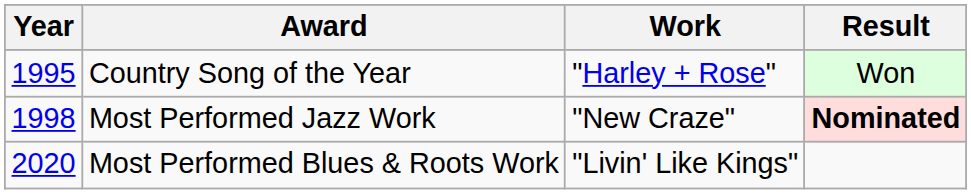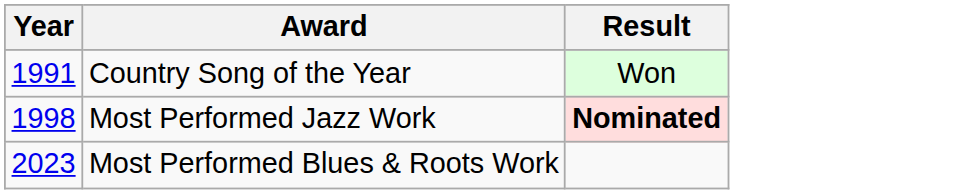- column: Work | "Harley + Rose" | "New Craze" | "Livin' Like Kings"
Country Song of the Year | Year: 1995 -> 1991
Most Performed Blues & Roots Work | Year: 2020 -> 2023
